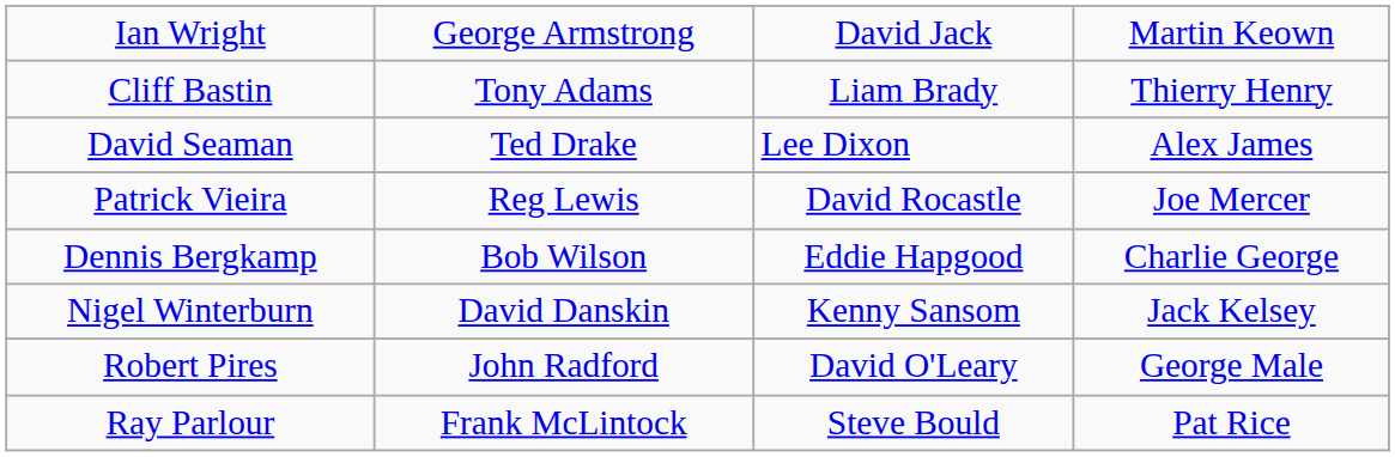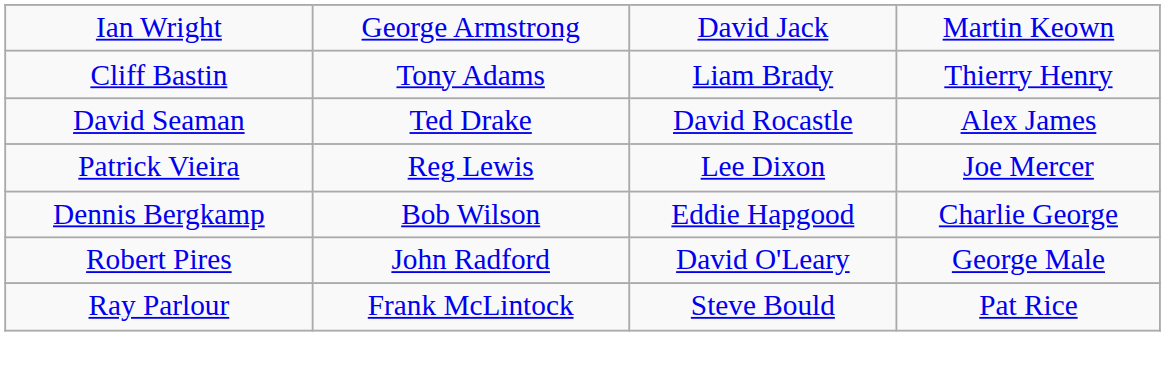David Seaman | column 3: Lee Dixon -> David Rocastle
Patrick Vieira | column 3: David Rocastle -> Lee Dixon
- row: Nigel Winterburn | David Danskin | Kenny Sansom | Jack Kelsey
